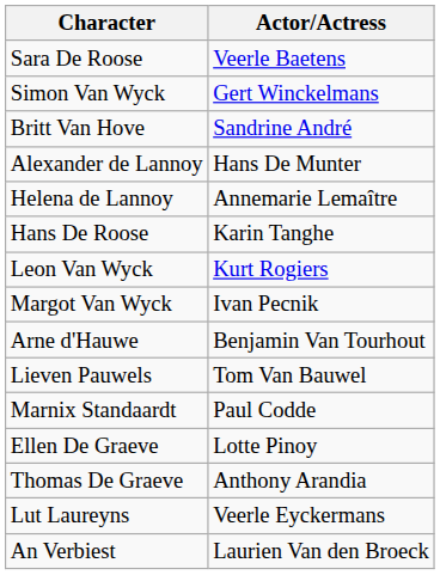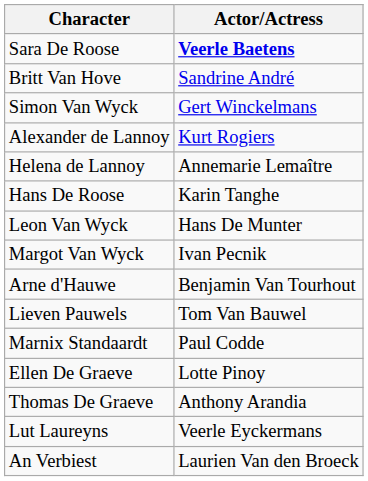Sara De Roose | Actor/Actress: normal -> bold
rows swapped: Simon Van Wyck <-> Britt Van Hove
Alexander de Lannoy | Actor/Actress: Hans De Munter -> Kurt Rogiers
Leon Van Wyck | Actor/Actress: Kurt Rogiers -> Hans De Munter
